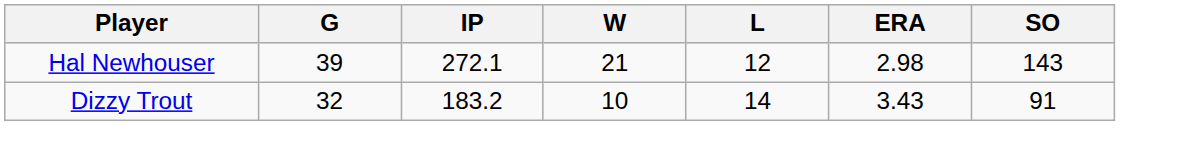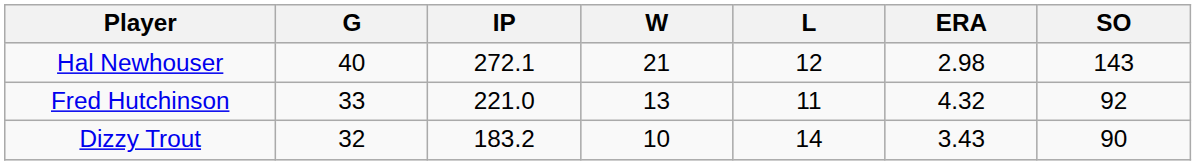Hal Newhouser | G: 39 -> 40
+ row: Fred Hutchinson | 33 | 221.0 | 13 | 11 | 4.32 | 92
Dizzy Trout | SO: 91 -> 90
